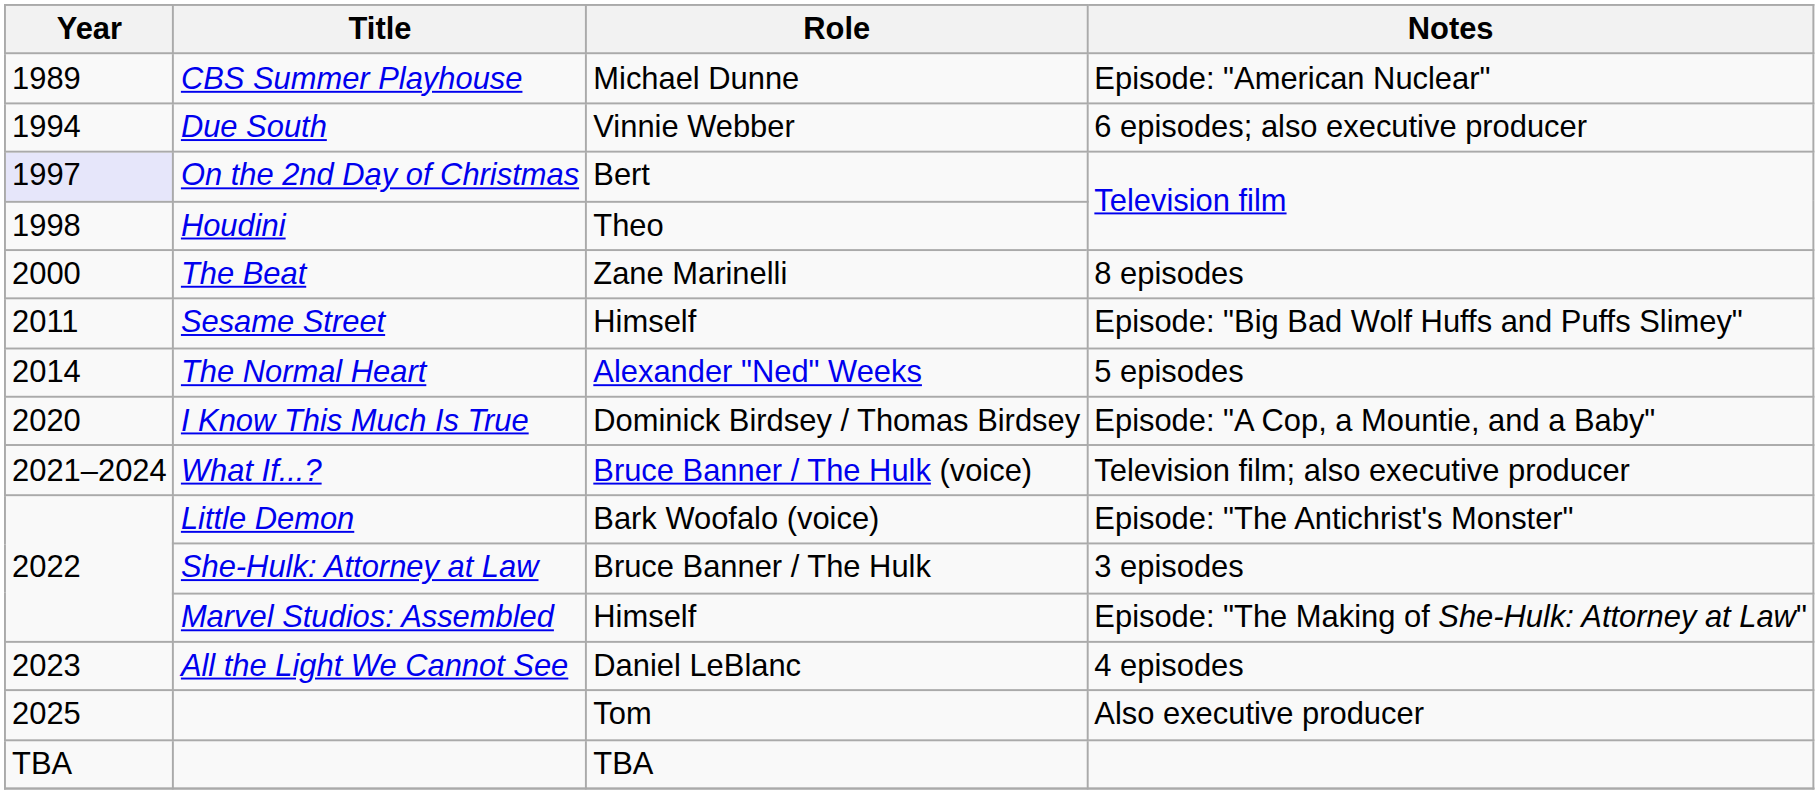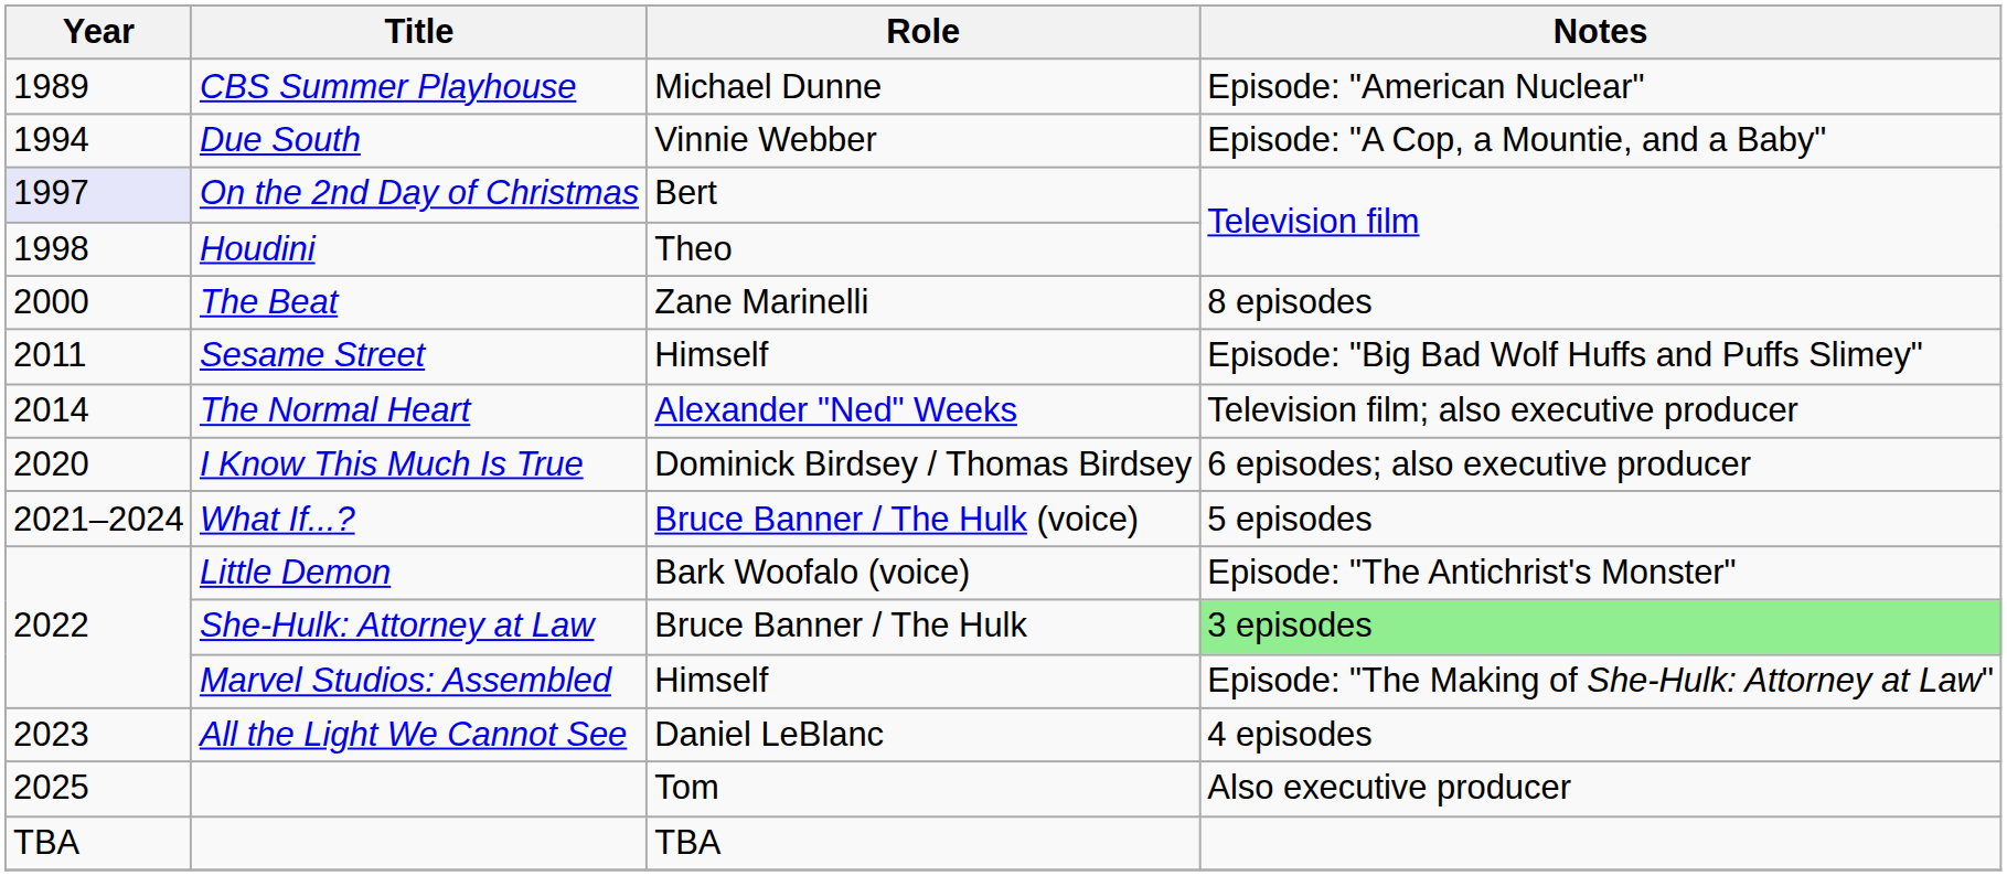Due South | Notes: 6 episodes; also executive producer -> Episode: "A Cop, a Mountie, and a Baby"
The Normal Heart | Notes: 5 episodes -> Television film; also executive producer
I Know This Much Is True | Notes: Episode: "A Cop, a Mountie, and a Baby" -> 6 episodes; also executive producer
What If...? | Notes: Television film; also executive producer -> 5 episodes
She-Hulk: Attorney at Law | Notes: no background -> lightgreen background
